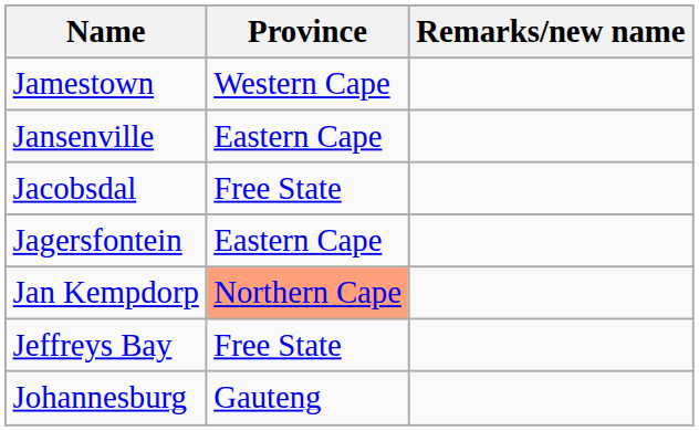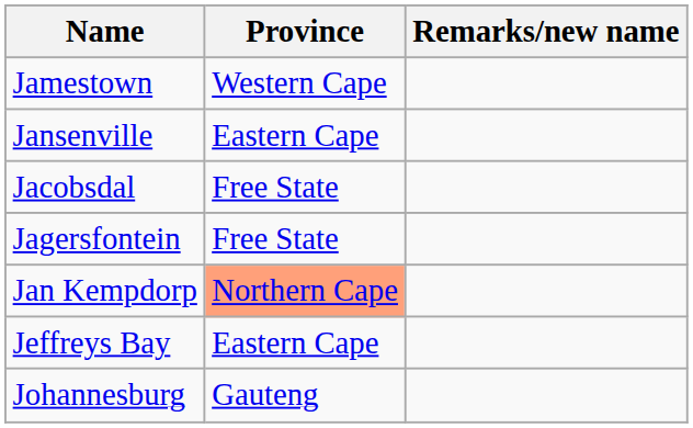Jagersfontein | Province: Eastern Cape -> Free State
Jeffreys Bay | Province: Free State -> Eastern Cape
